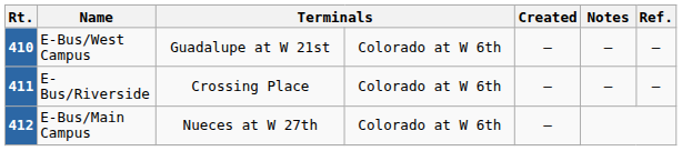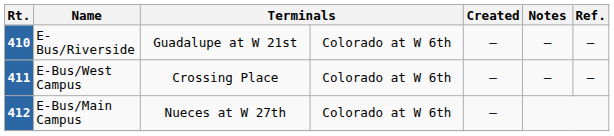410 | Name: E-Bus/West Campus -> E-Bus/Riverside
411 | Name: E-Bus/Riverside -> E-Bus/West Campus
